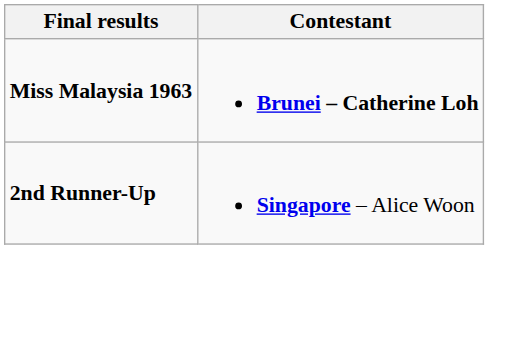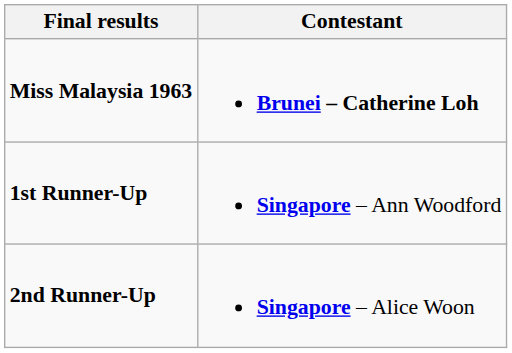+ row: 1st Runner-Up | Singapore – Ann Woodford
